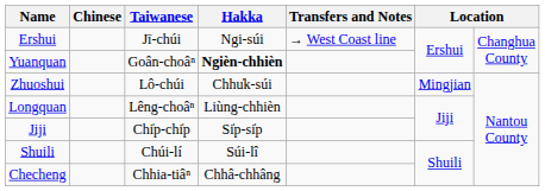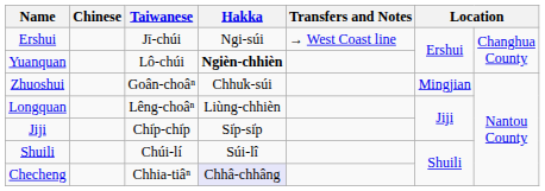Yuanquan | Taiwanese: Goân-choâⁿ -> Lô-chúi
Zhuoshui | Taiwanese: Lô-chúi -> Goân-choâⁿ
Checheng | Hakka: no background -> lavender background
